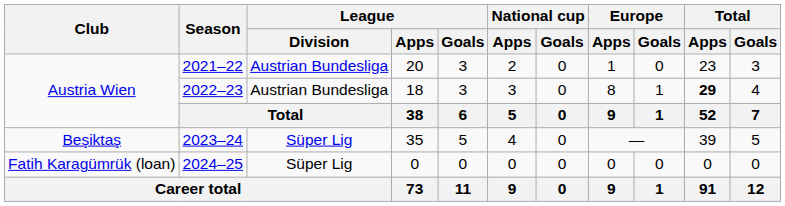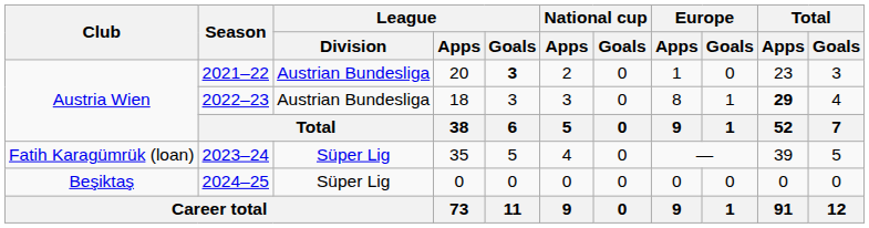2021–22 | League / Goals: normal -> bold
2023–24 | Club: Beşiktaş -> Fatih Karagümrük (loan)
2024–25 | Club: Fatih Karagümrük (loan) -> Beşiktaş
